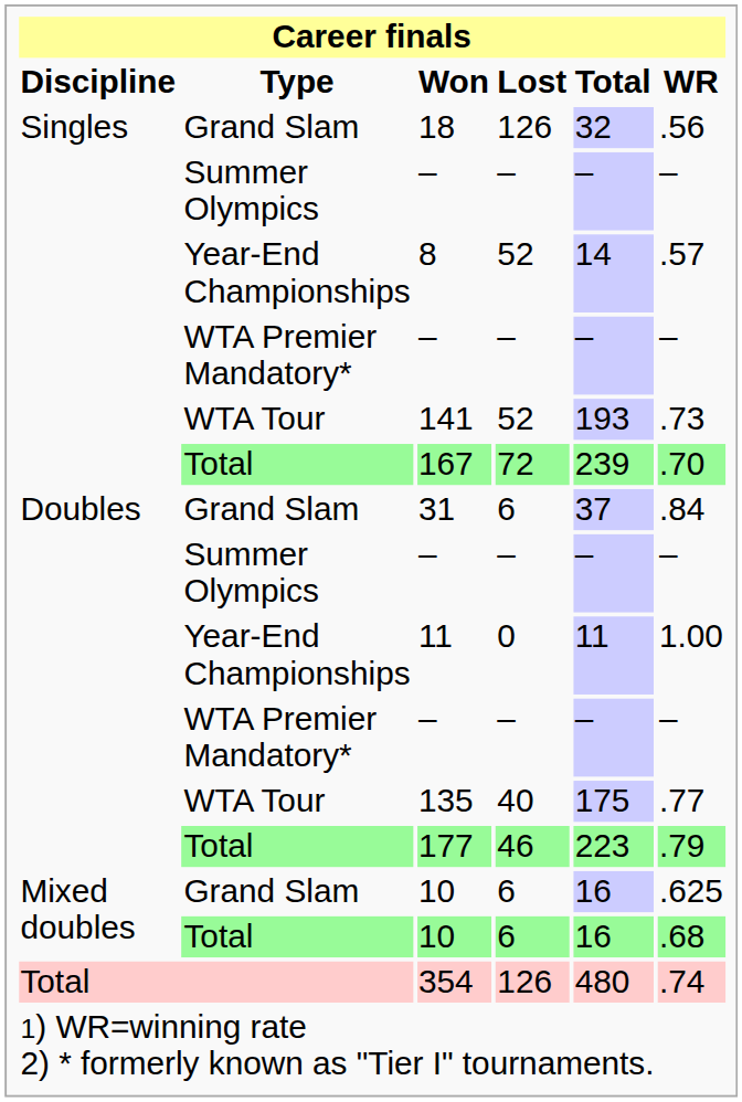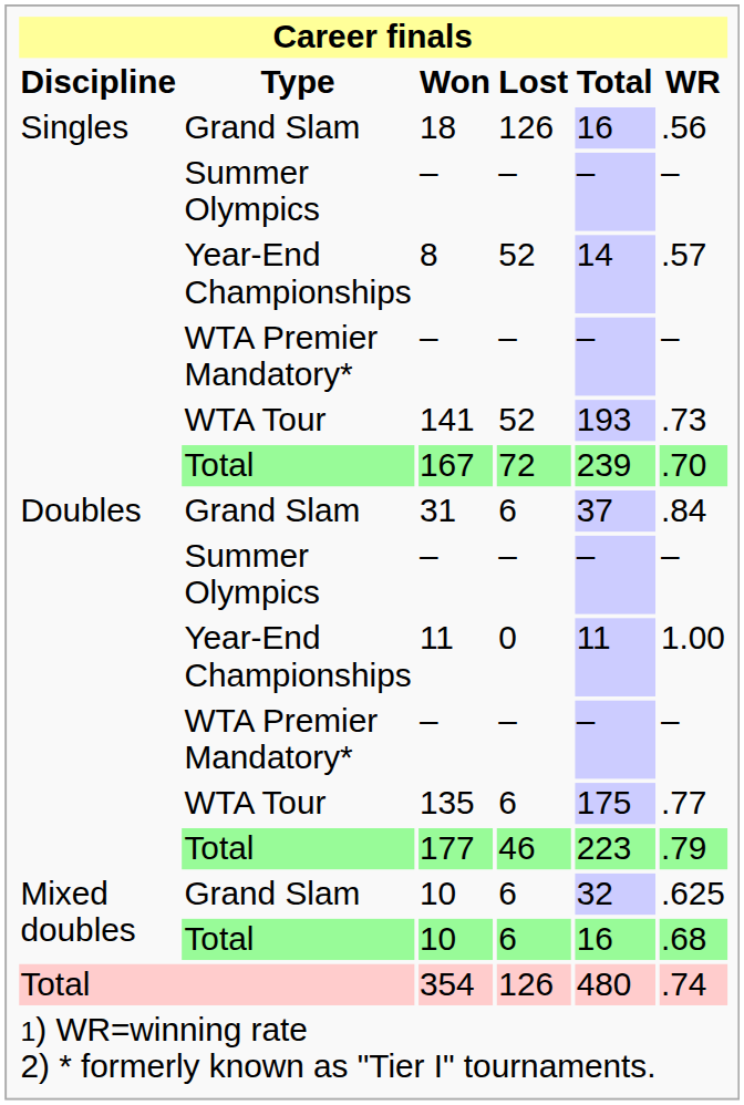18 | Total: 32 -> 16
135 | Lost: 40 -> 6
Grand Slam / 10 | Total: 16 -> 32
